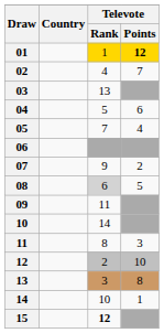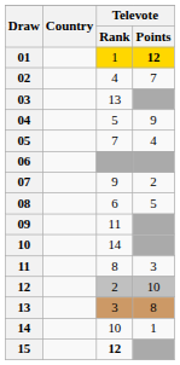04 | Televote / Points: 6 -> 9
08 | Televote / Rank: lightgrey background -> no background
